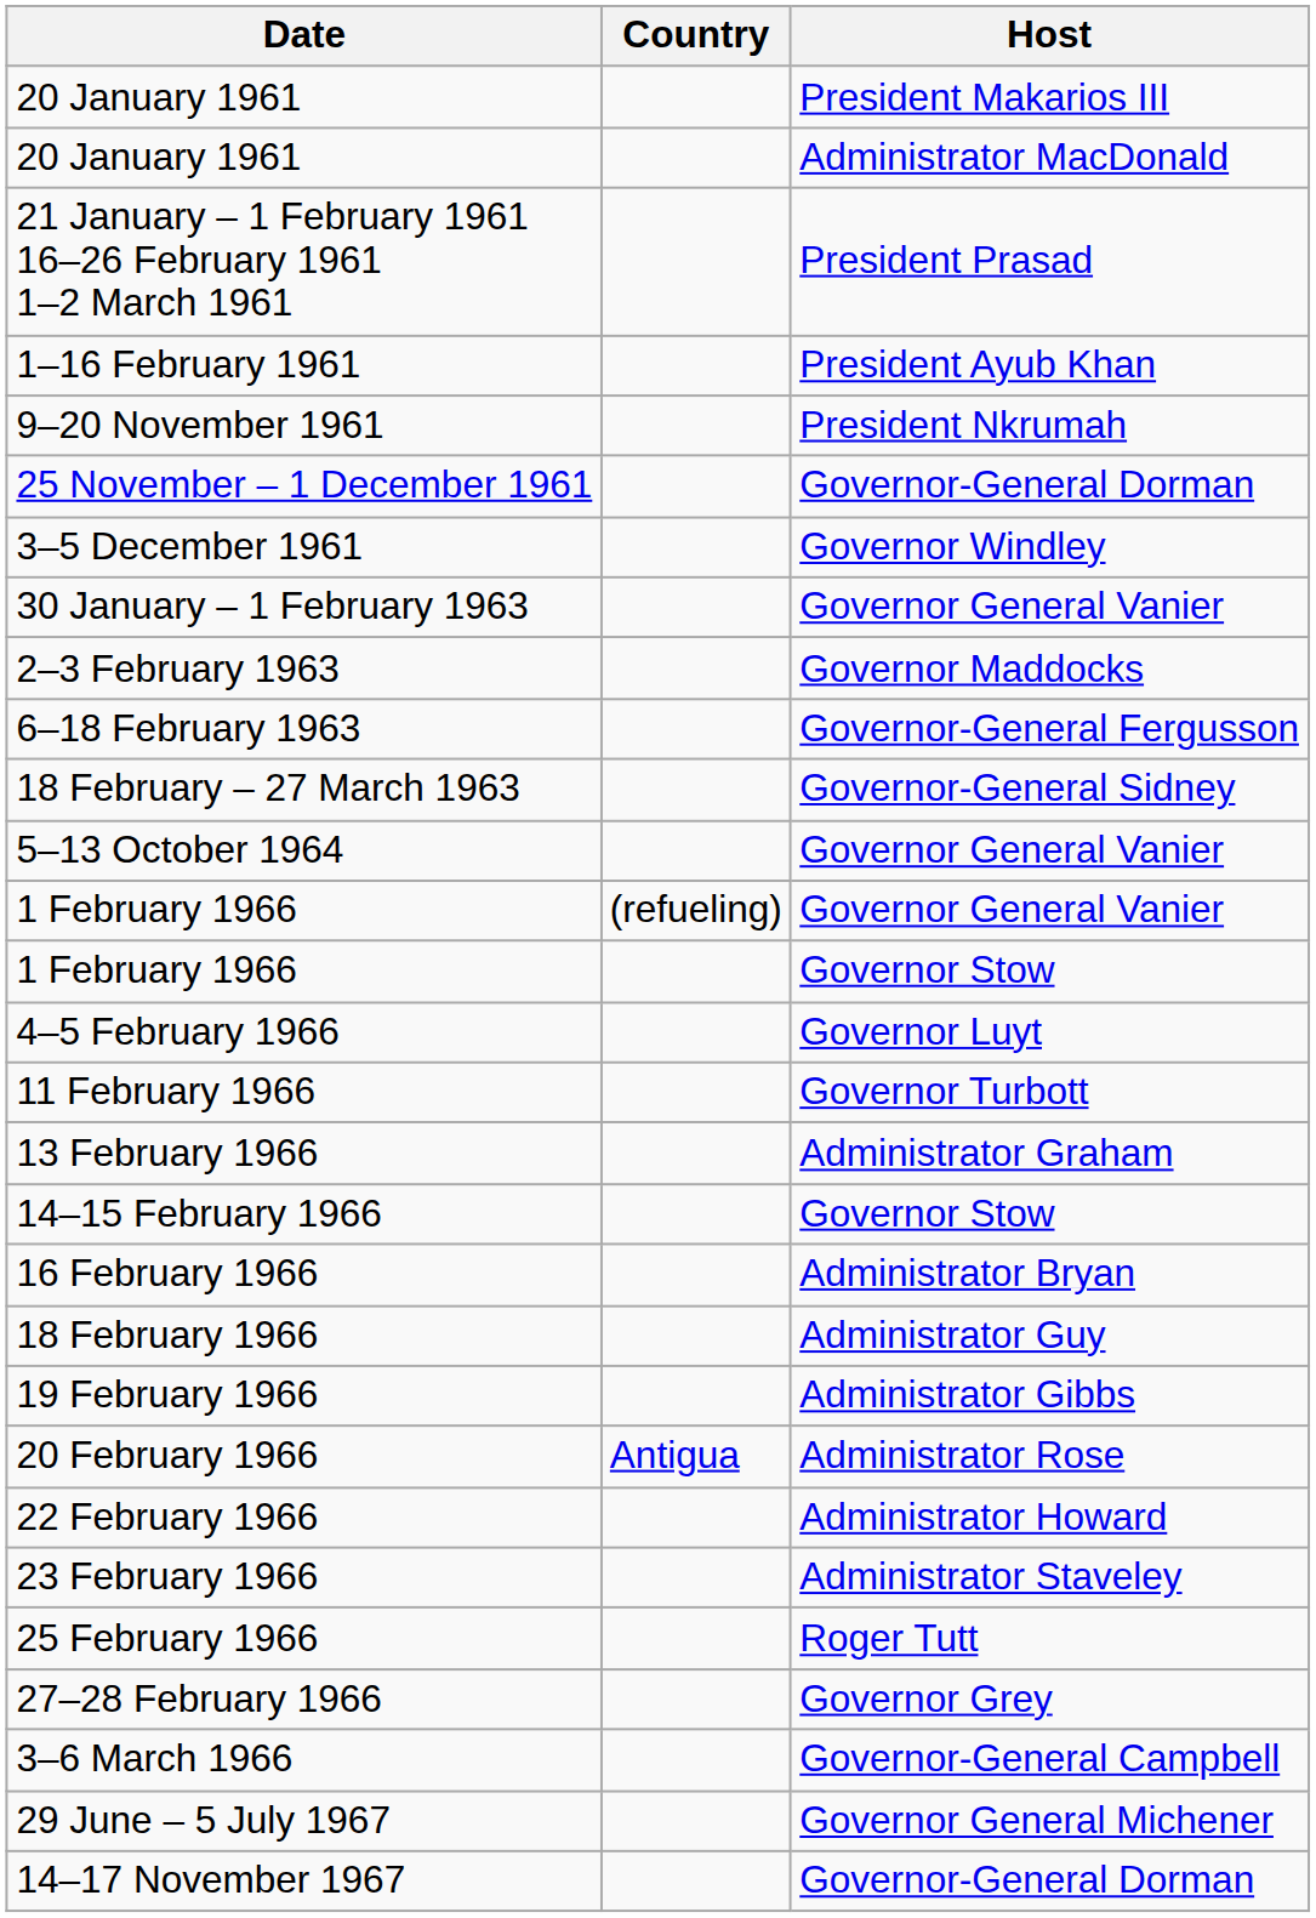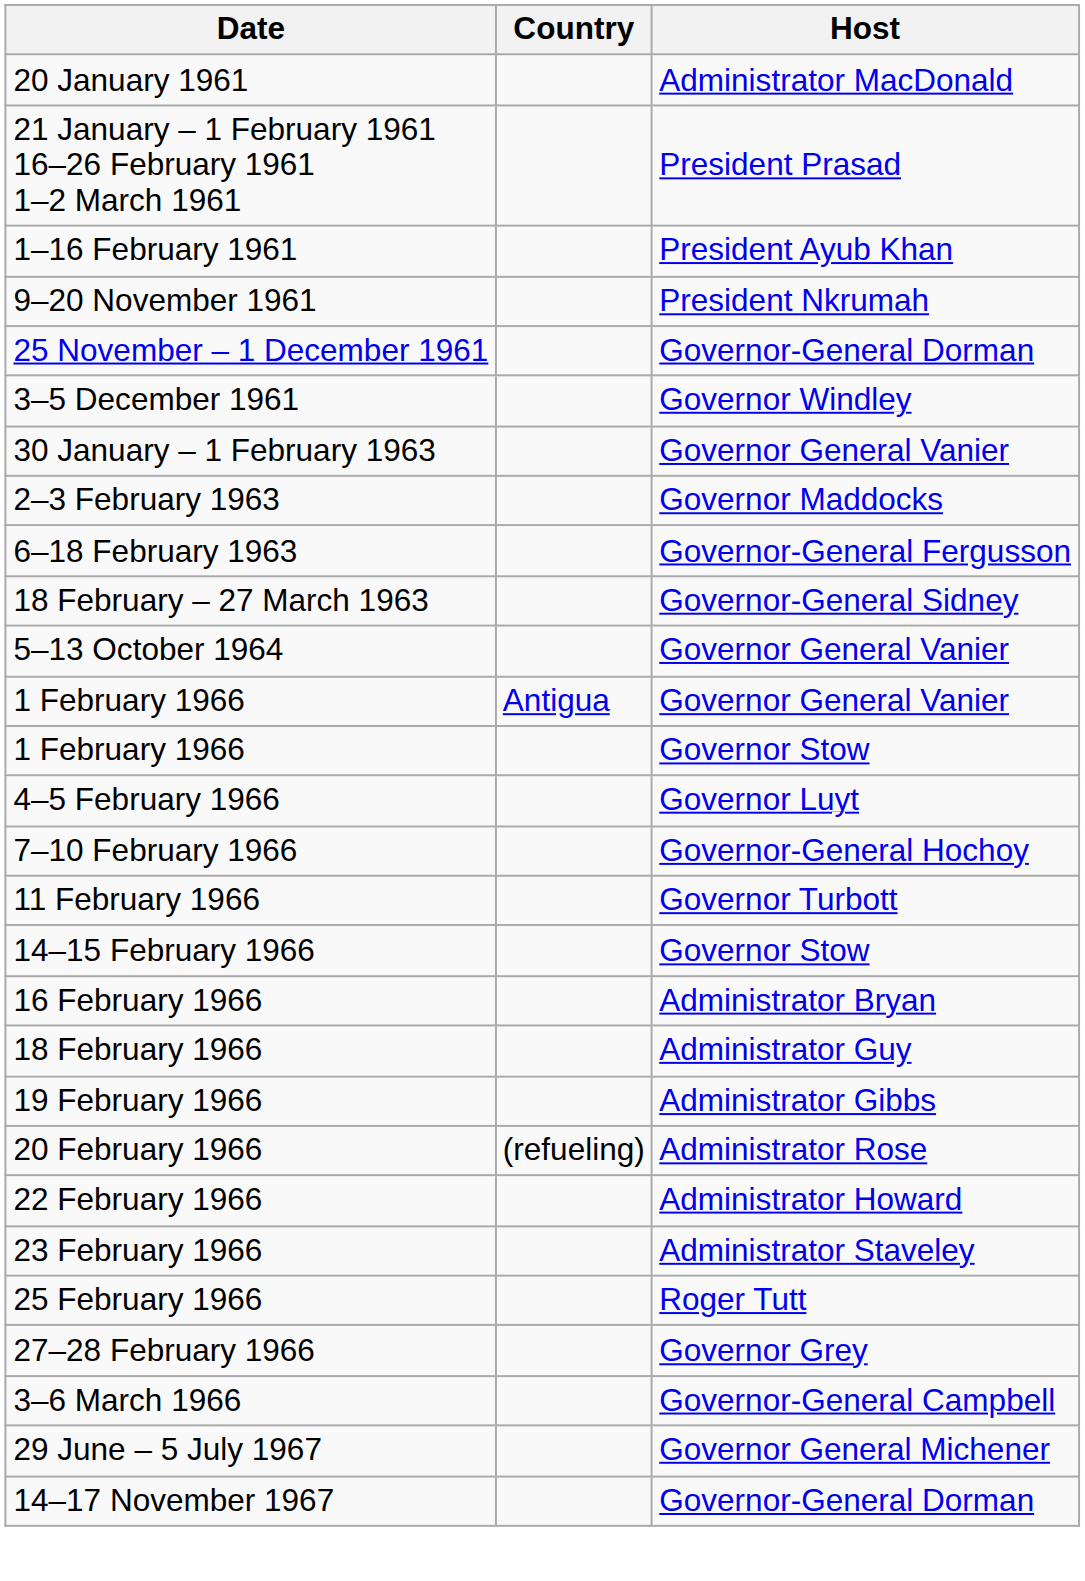- row: 20 January 1961 | President Makarios III
1 February 1966 / Governor General Vanier | Country: (refueling) -> Antigua
+ row: 7–10 February 1966 | Governor-General Hochoy
- row: 13 February 1966 | Administrator Graham
20 February 1966 | Country: Antigua -> (refueling)
